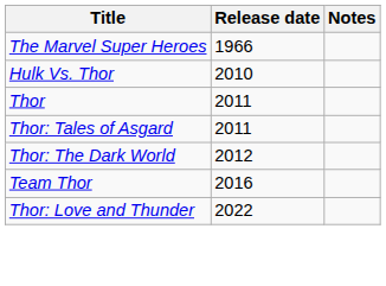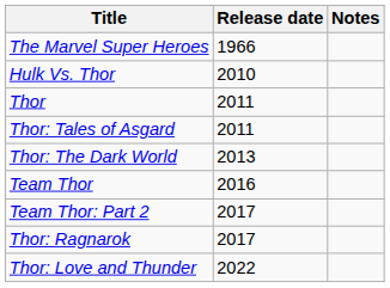Thor: The Dark World | Release date: 2012 -> 2013
+ row: Team Thor: Part 2 | 2017
+ row: Thor: Ragnarok | 2017
